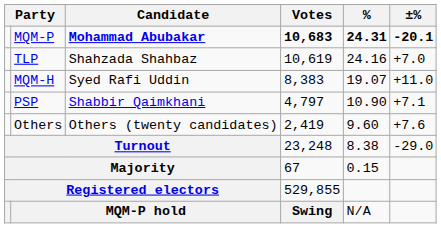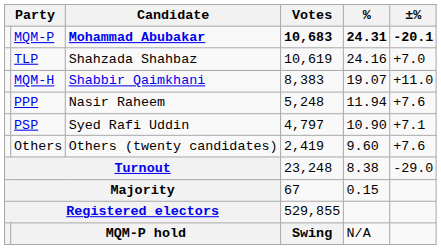MQM-H | Candidate: Syed Rafi Uddin -> Shabbir Qaimkhani
+ row: PPP | Nasir Raheem | 5,248 | 11.94 | +7.6
PSP | Candidate: Shabbir Qaimkhani -> Syed Rafi Uddin
